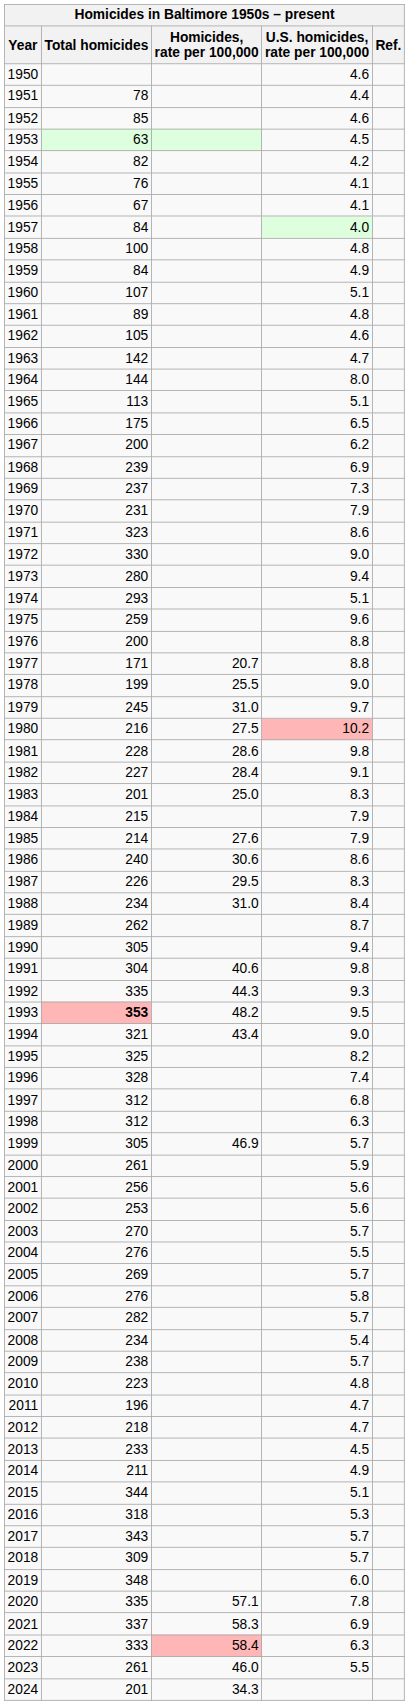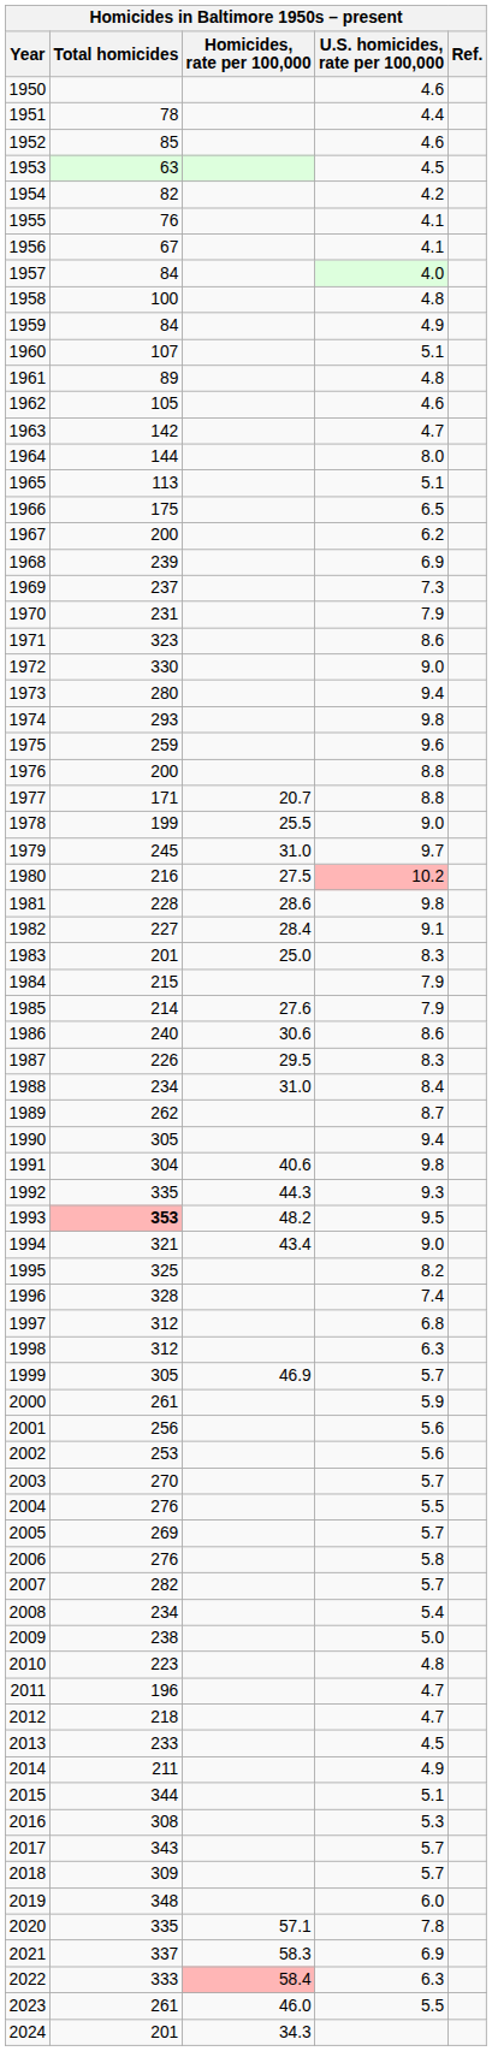1974 | U.S. homicides, rate per 100,000: 5.1 -> 9.8
2009 | U.S. homicides, rate per 100,000: 5.7 -> 5.0
2016 | Total homicides: 318 -> 308
